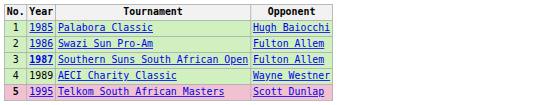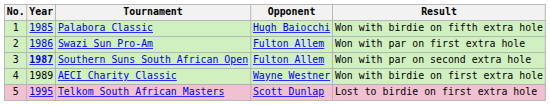+ column: Result | Won with birdie on fifth extra hole | Won with par on first extra hole | Won with par on second extra hole | Won with birdie on first extra hole | Lost to birdie on first extra hole
Telkom South African Masters | No.: bold -> normal
